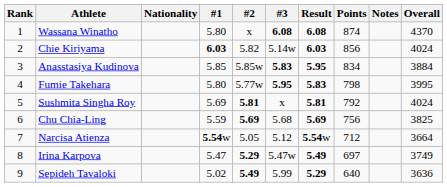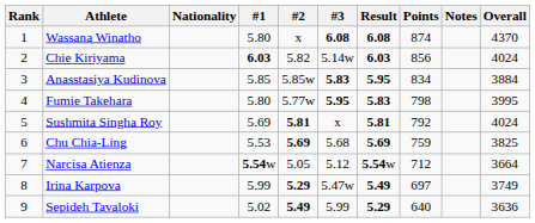Chu Chia-Ling | #1: 5.59 -> 5.53
Chu Chia-Ling | Points: 756 -> 759
Irina Karpova | #1: 5.47 -> 5.99
